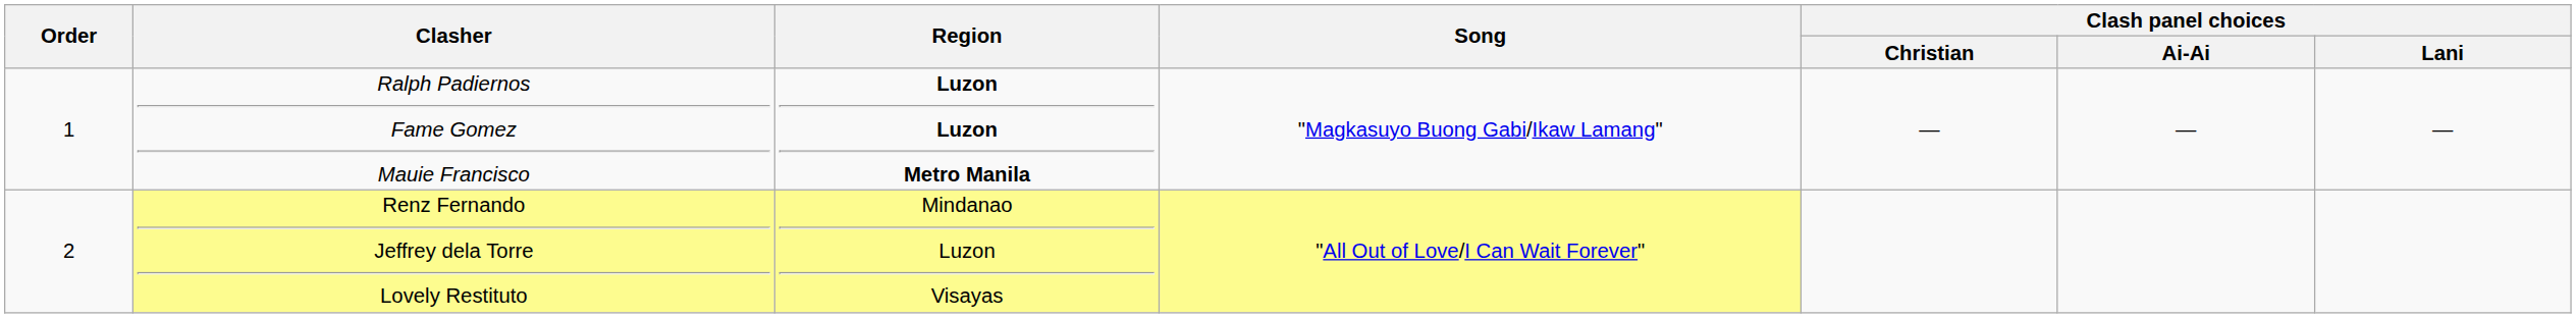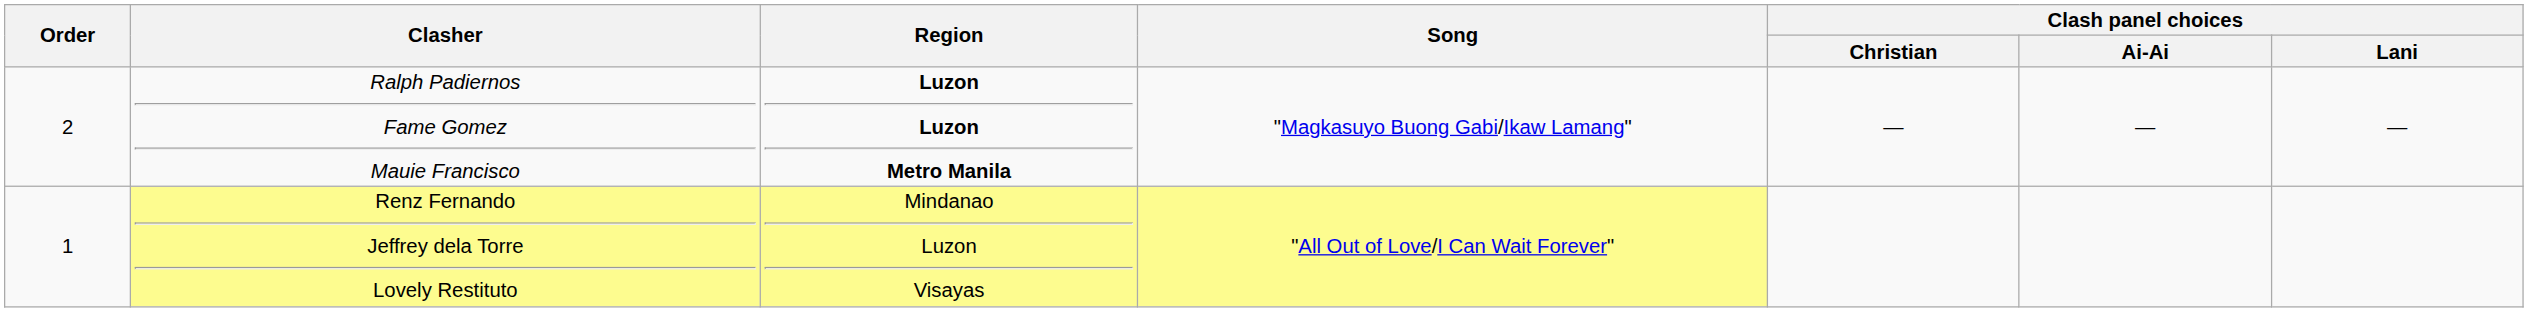Ralph Padiernos Fame Gomez Mauie Francisco | Order: 1 -> 2
Renz Fernando Jeffrey dela Torre Lovely Restituto | Order: 2 -> 1
